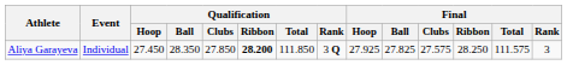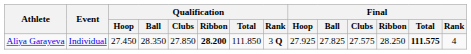Aliya Garayeva | Final / Total: normal -> bold
Aliya Garayeva | Final / Rank: 3 -> 4
